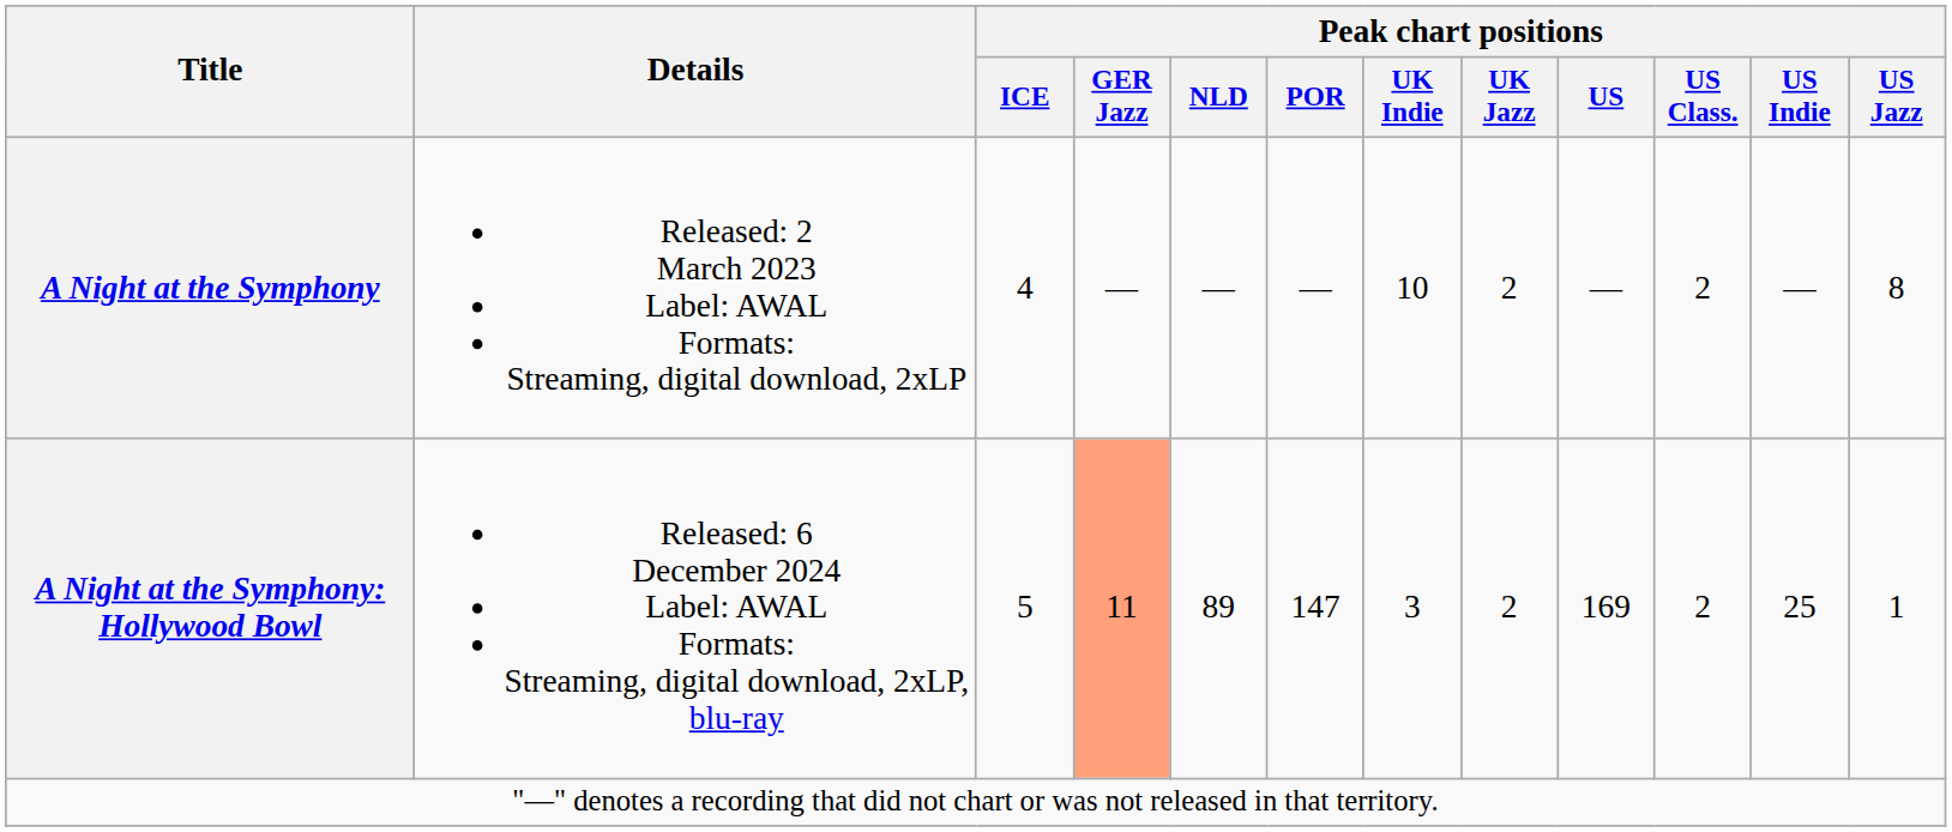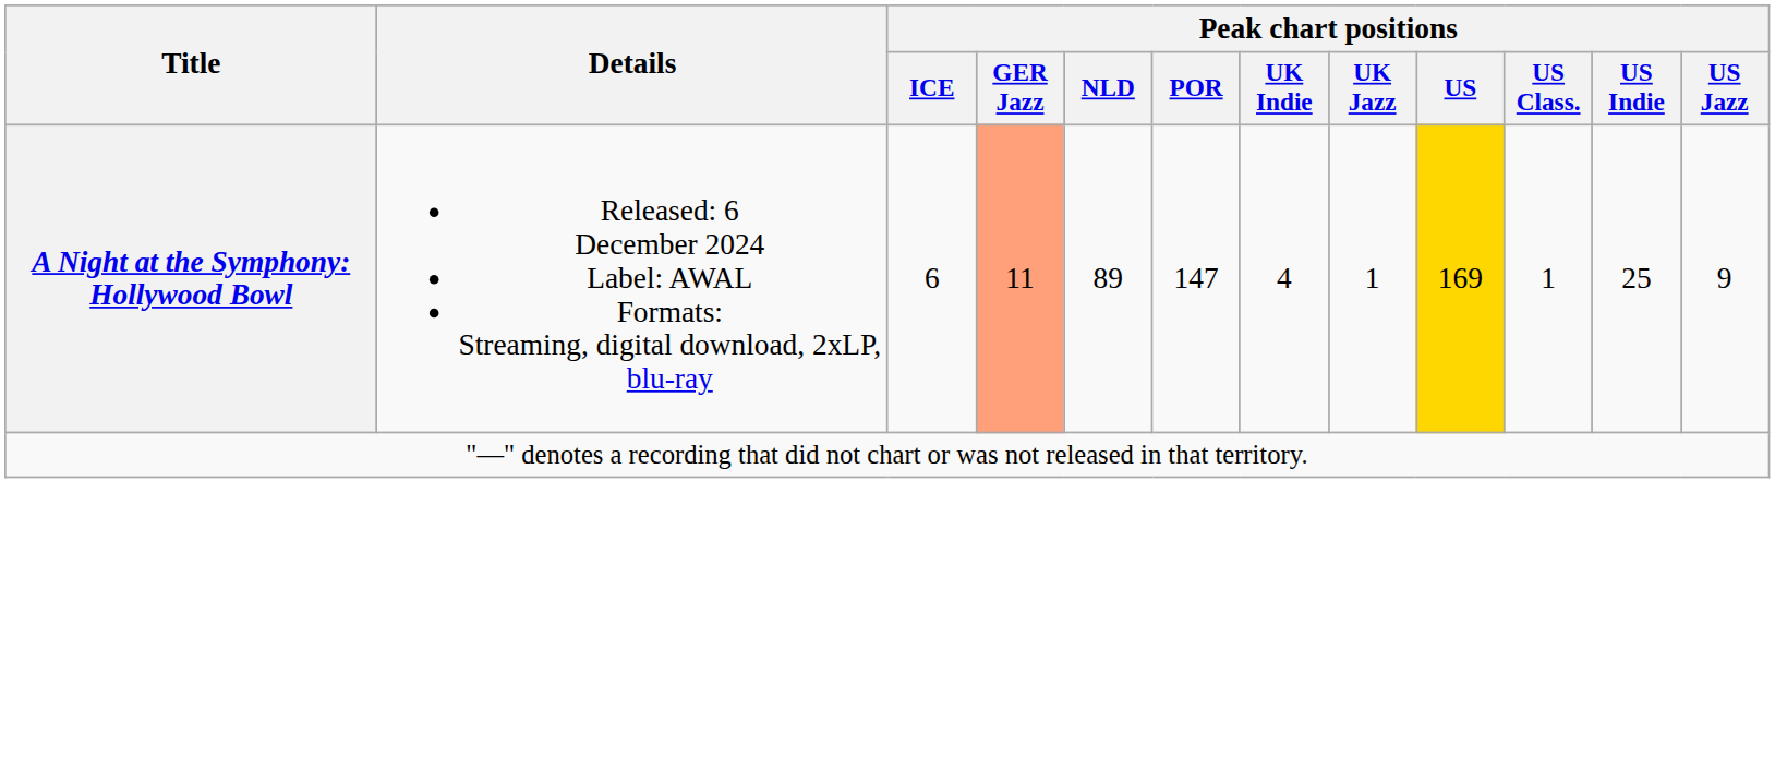- row: A Night at the Symphony | Released: 2 March 2023 Label: AWAL Formats: Streaming, digital download, 2xLP | 4 | — | — | — | 10 | 2 | — | 2 | — | 8
A Night at the Symphony: Hollywood Bowl | Peak chart positions / ICE: 5 -> 6
A Night at the Symphony: Hollywood Bowl | Peak chart positions / UK Indie: 3 -> 4
A Night at the Symphony: Hollywood Bowl | Peak chart positions / UK Jazz: 2 -> 1
A Night at the Symphony: Hollywood Bowl | Peak chart positions / US: no background -> gold background
A Night at the Symphony: Hollywood Bowl | Peak chart positions / US Class.: 2 -> 1
A Night at the Symphony: Hollywood Bowl | Peak chart positions / US Jazz: 1 -> 9
